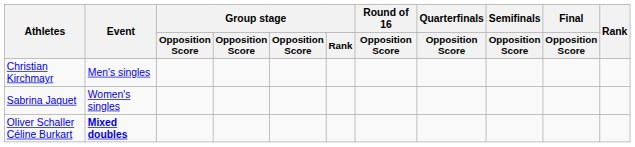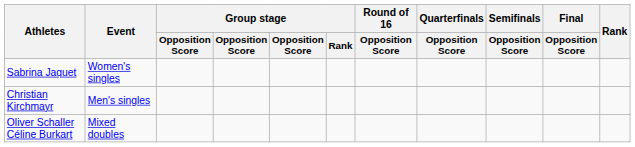rows swapped: Christian Kirchmayr <-> Sabrina Jaquet
Oliver Schaller Céline Burkart | Event: bold -> normal
